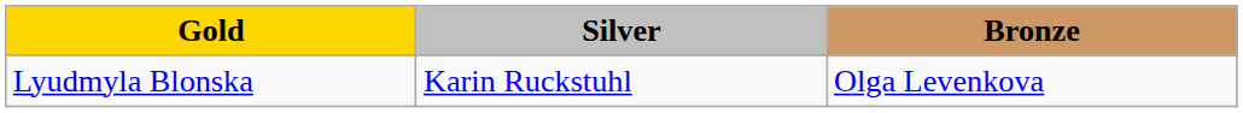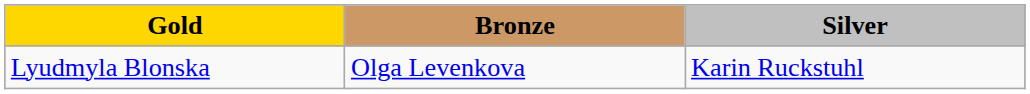columns swapped: Silver <-> Bronze
